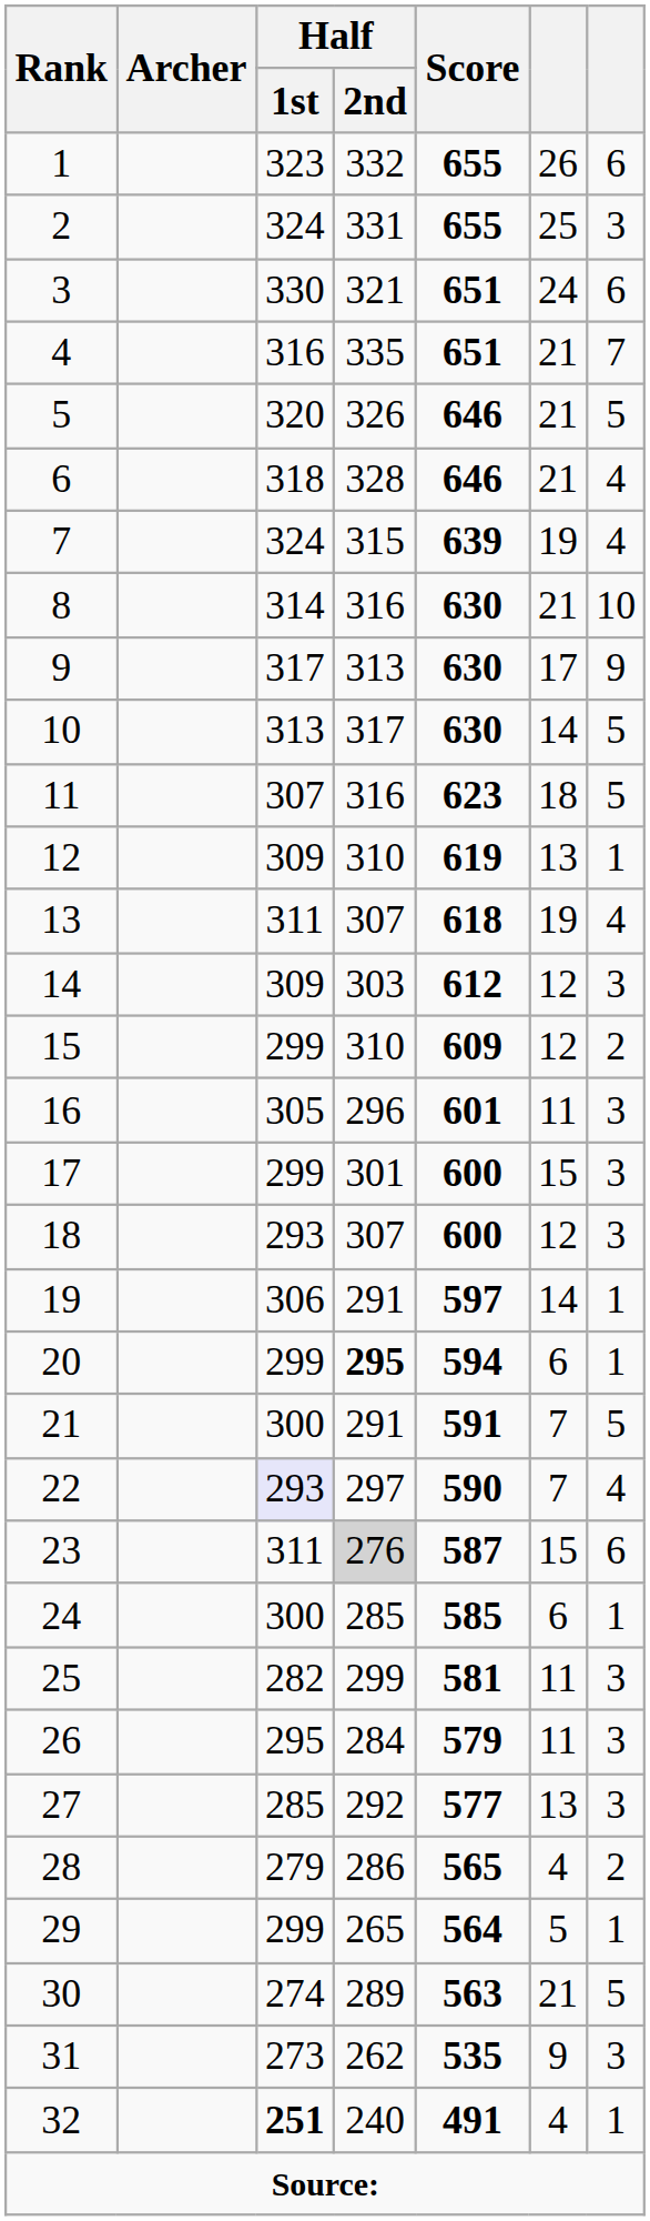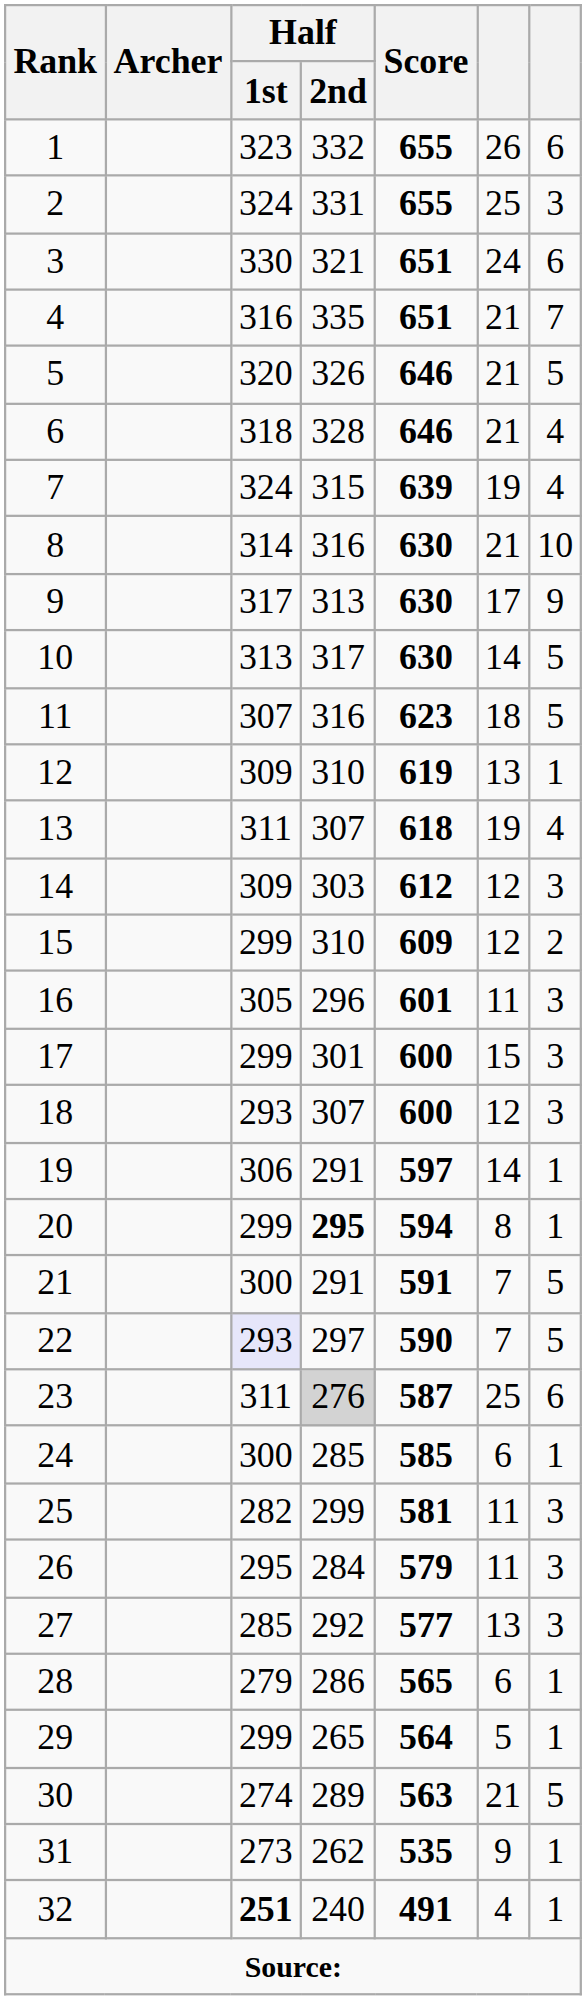20 | column 6: 6 -> 8
22 | column 7: 4 -> 5
23 | column 6: 15 -> 25
28 | column 6: 4 -> 6
28 | column 7: 2 -> 1
31 | column 7: 3 -> 1
